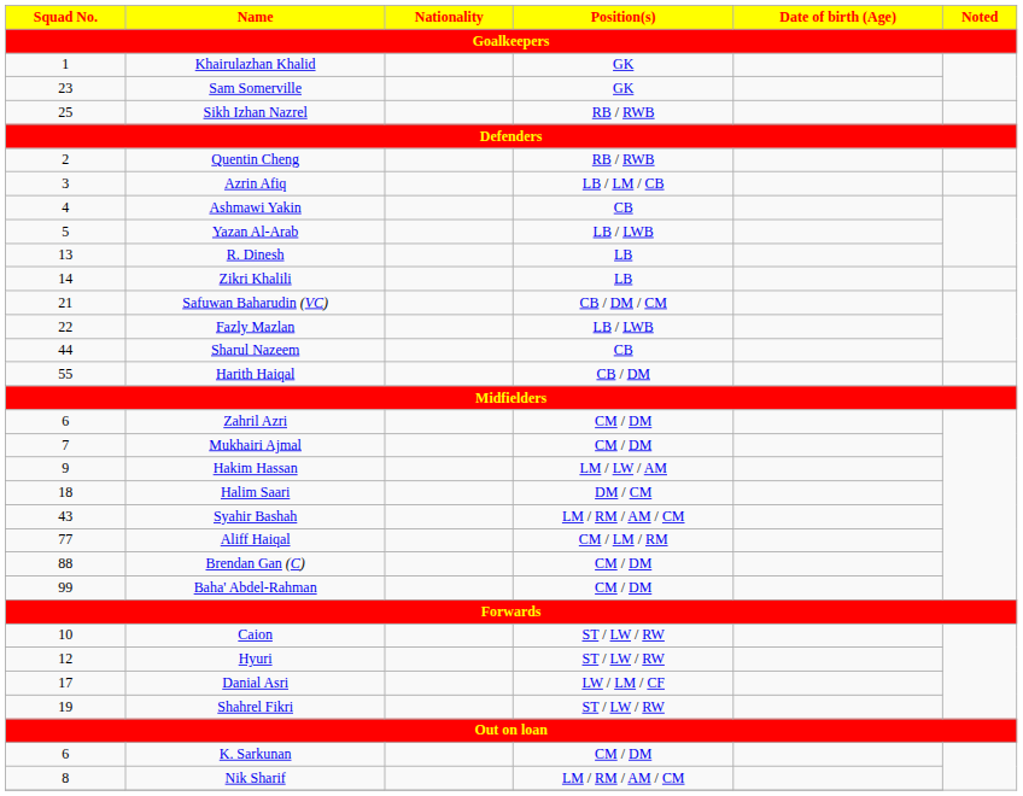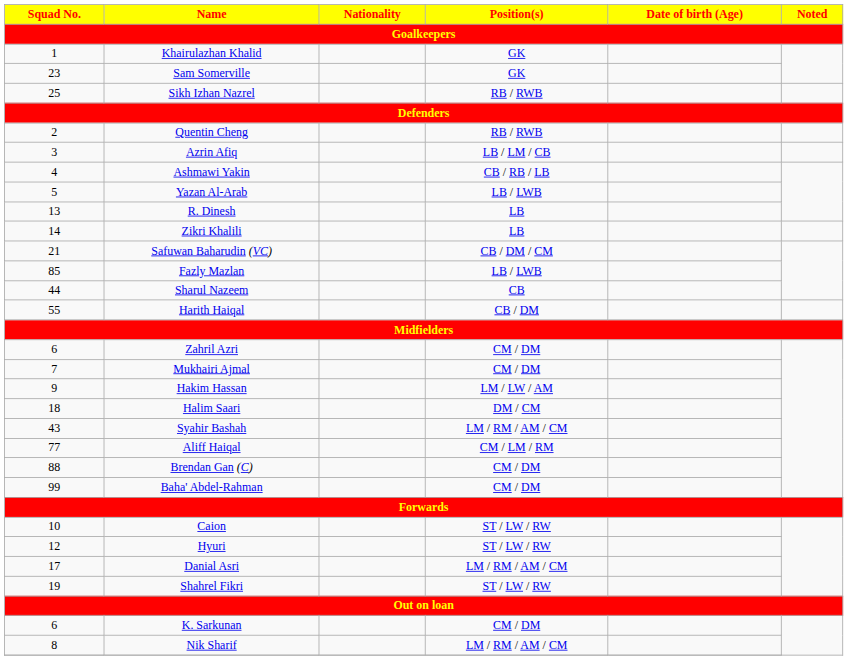Ashmawi Yakin | Position(s) / Goalkeepers: CB -> CB / RB / LB
Fazly Mazlan | Squad No. / Goalkeepers: 22 -> 85
Danial Asri | Position(s) / Goalkeepers: LW / LM / CF -> LM / RM / AM / CM
